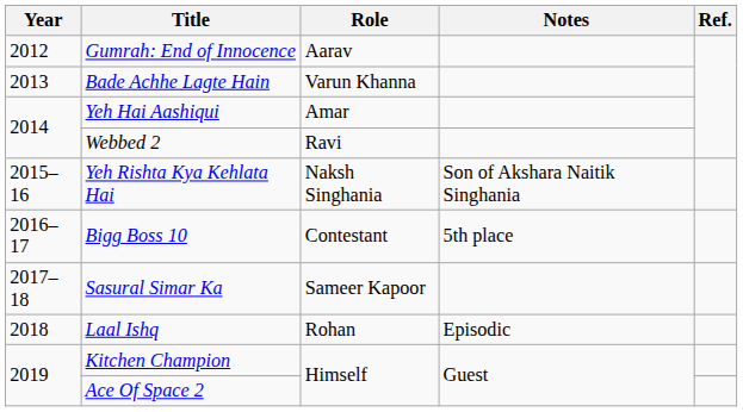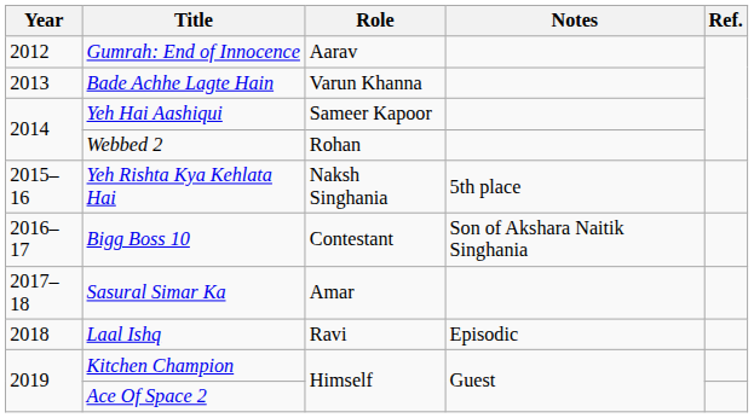Yeh Hai Aashiqui | Role: Amar -> Sameer Kapoor
Webbed 2 | Role: Ravi -> Rohan
Yeh Rishta Kya Kehlata Hai | Notes: Son of Akshara Naitik Singhania -> 5th place
Bigg Boss 10 | Notes: 5th place -> Son of Akshara Naitik Singhania
Sasural Simar Ka | Role: Sameer Kapoor -> Amar
Laal Ishq | Role: Rohan -> Ravi
